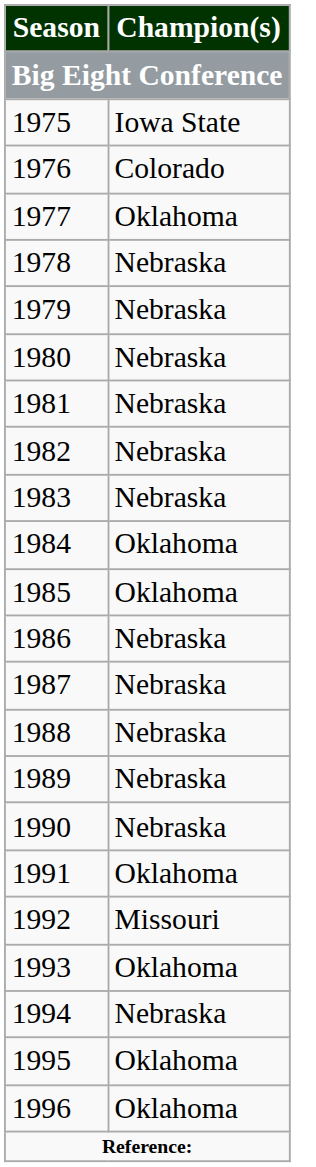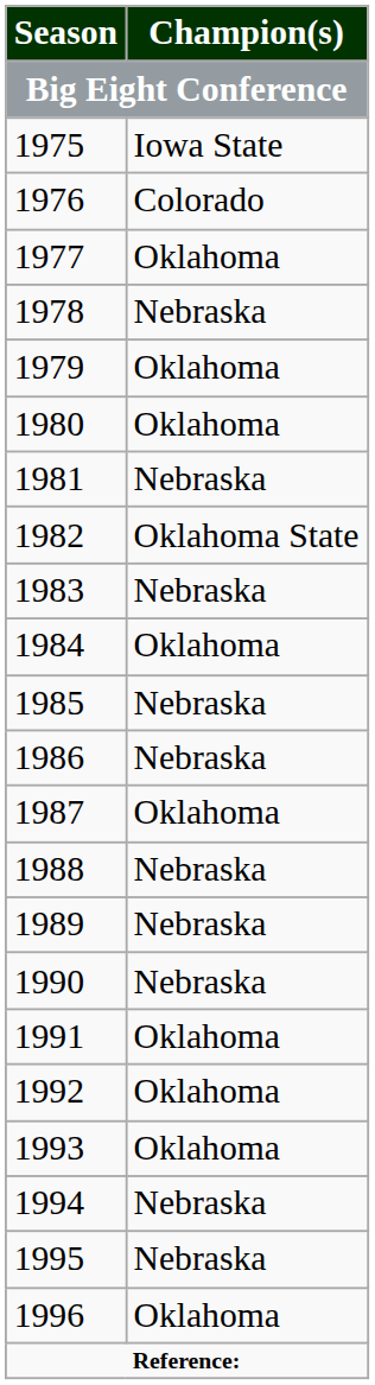1979 | Champion(s): Nebraska -> Oklahoma
1980 | Champion(s): Nebraska -> Oklahoma
1982 | Champion(s): Nebraska -> Oklahoma State
1985 | Champion(s): Oklahoma -> Nebraska
1987 | Champion(s): Nebraska -> Oklahoma
1992 | Champion(s): Missouri -> Oklahoma
1995 | Champion(s): Oklahoma -> Nebraska
